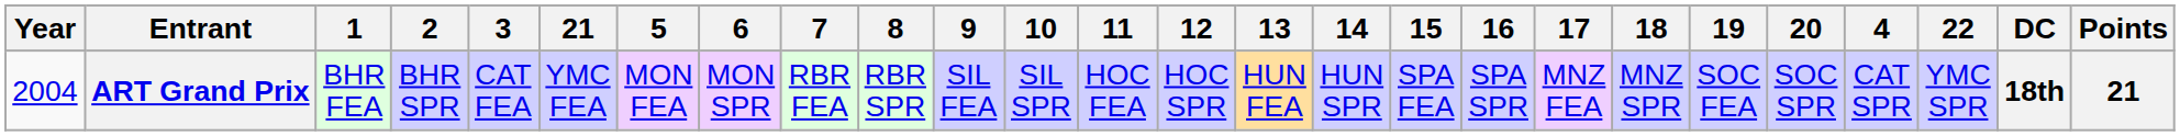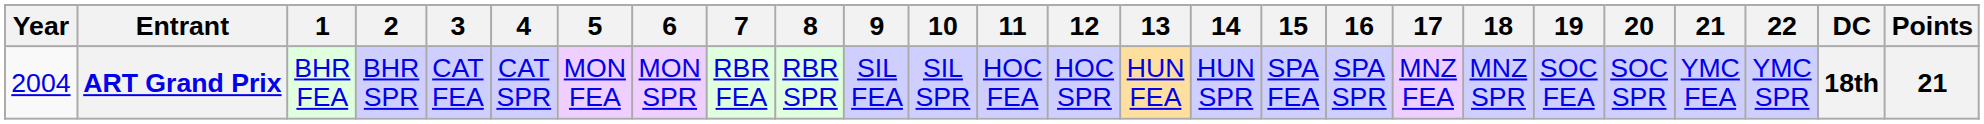columns swapped: 4 <-> 21
